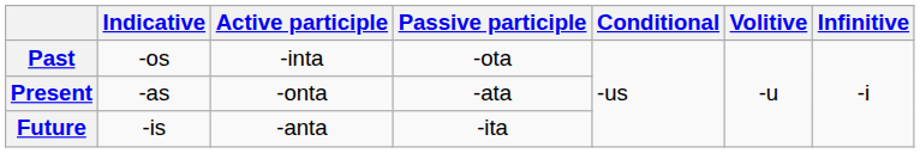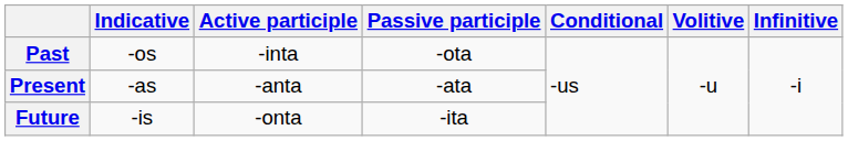Present | Active participle: -onta -> -anta
Future | Active participle: -anta -> -onta
